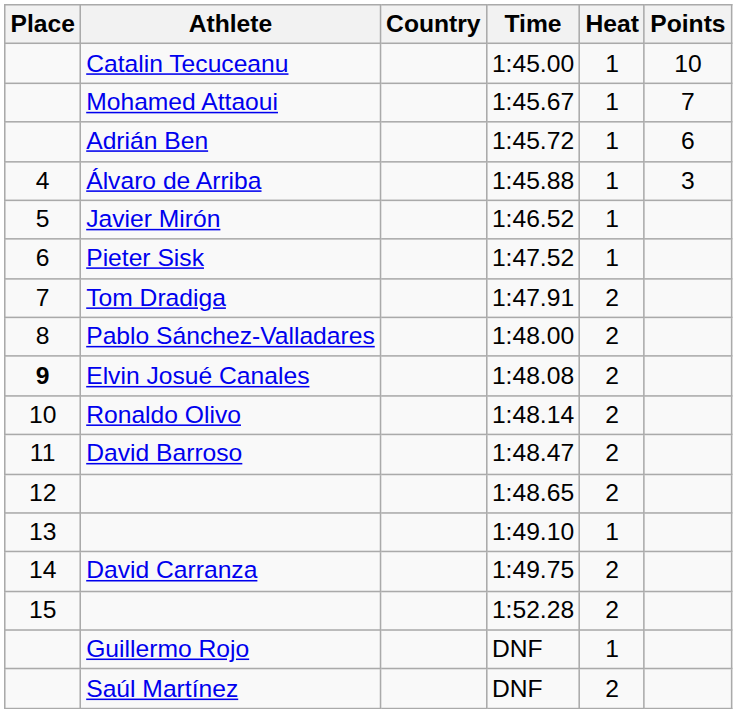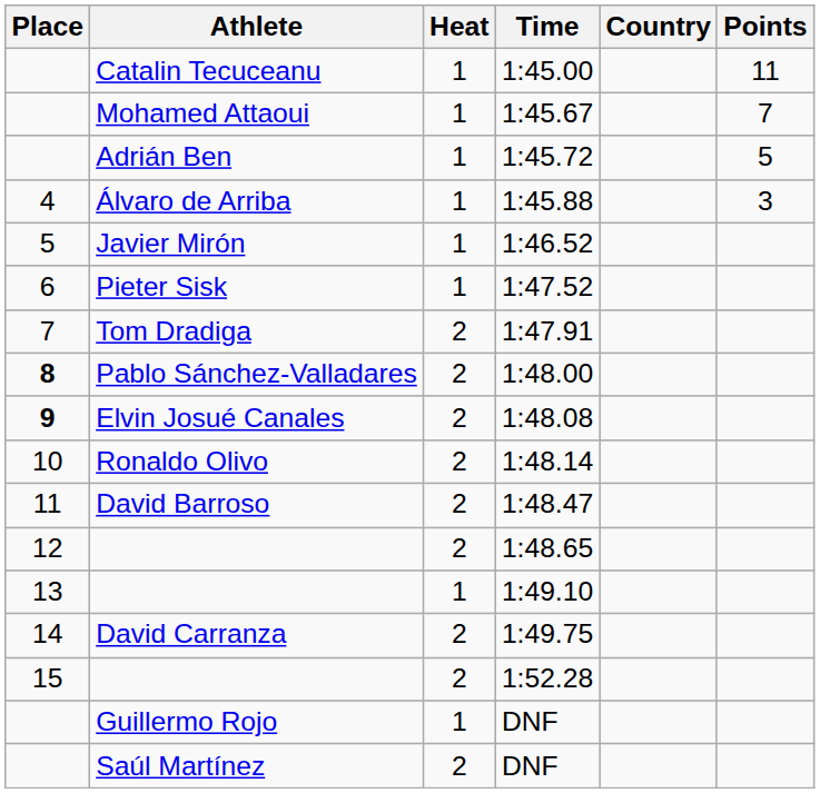columns swapped: Country <-> Heat
1:45.00 | Points: 10 -> 11
1:45.72 | Points: 6 -> 5
1:48.00 | Place: normal -> bold
